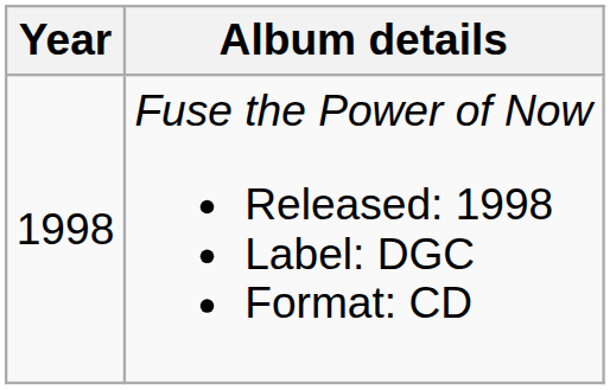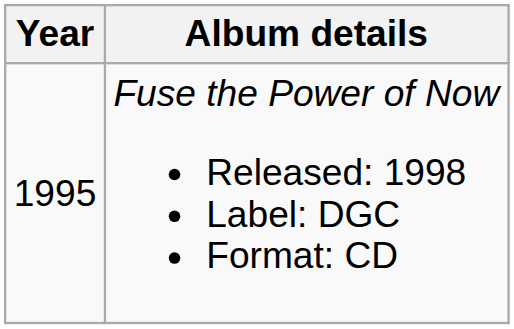Fuse the Power of Now Released: 1998 Label: DGC Format: CD | Year: 1998 -> 1995
